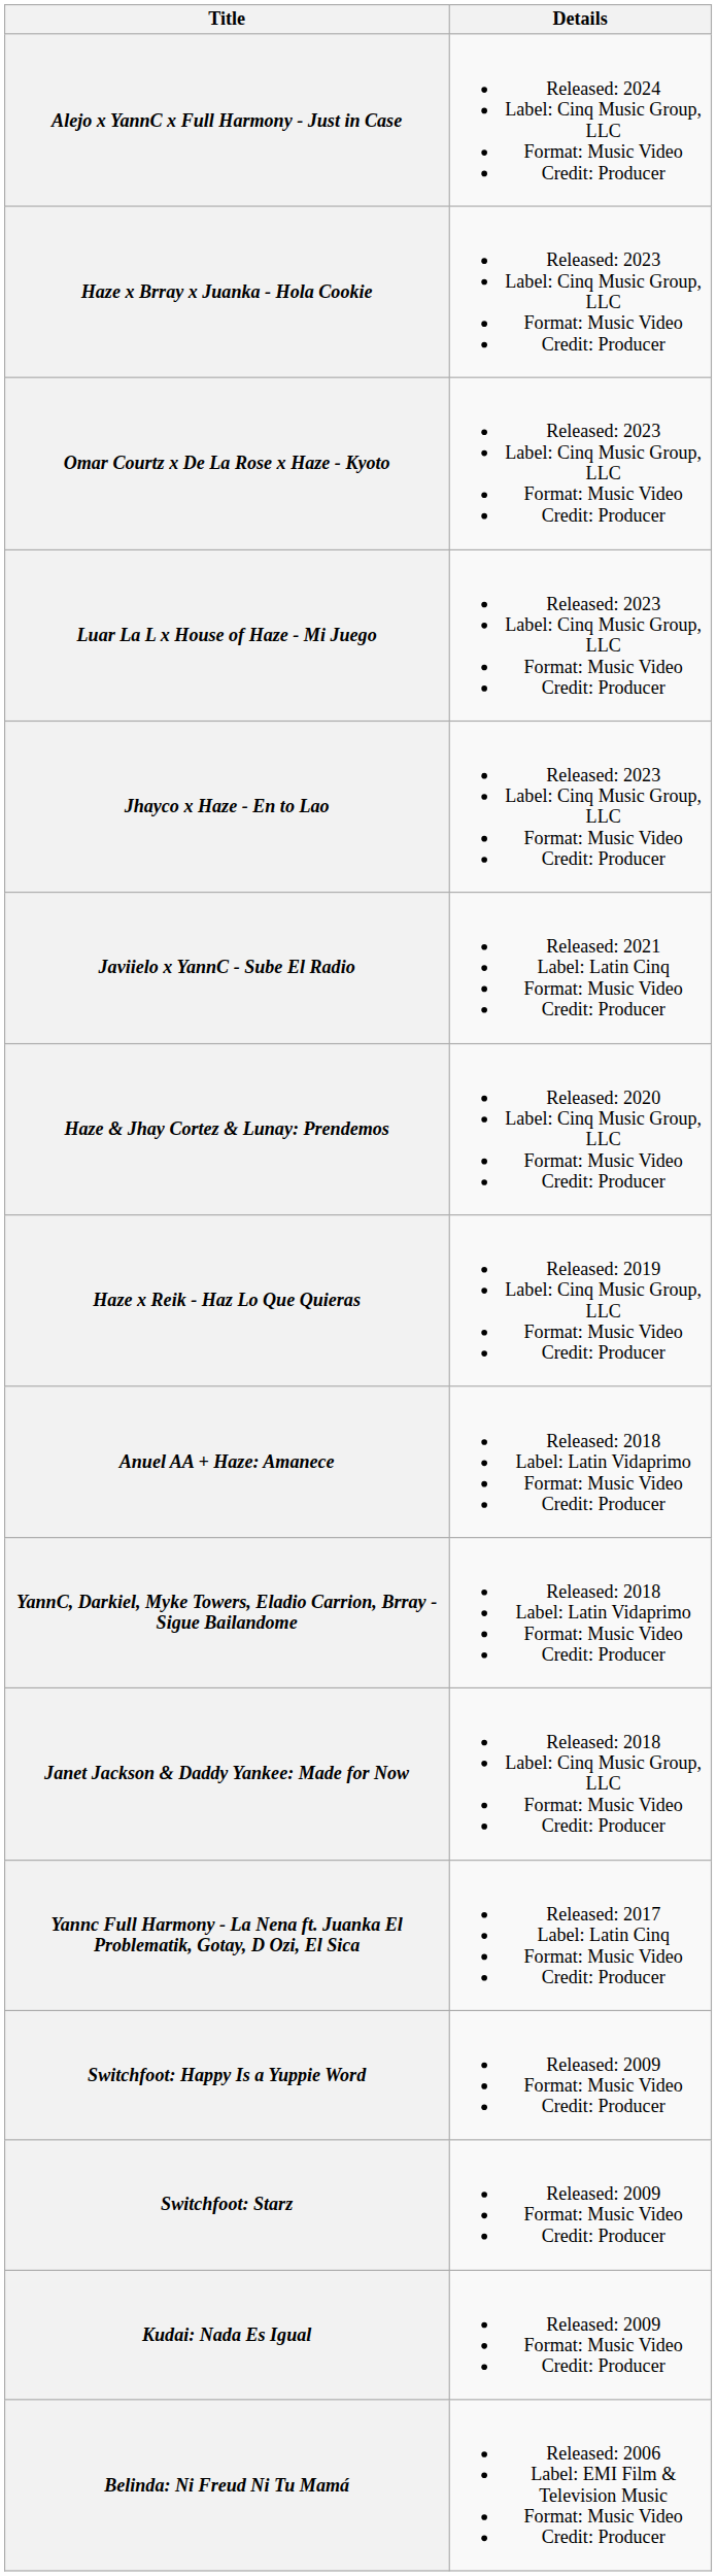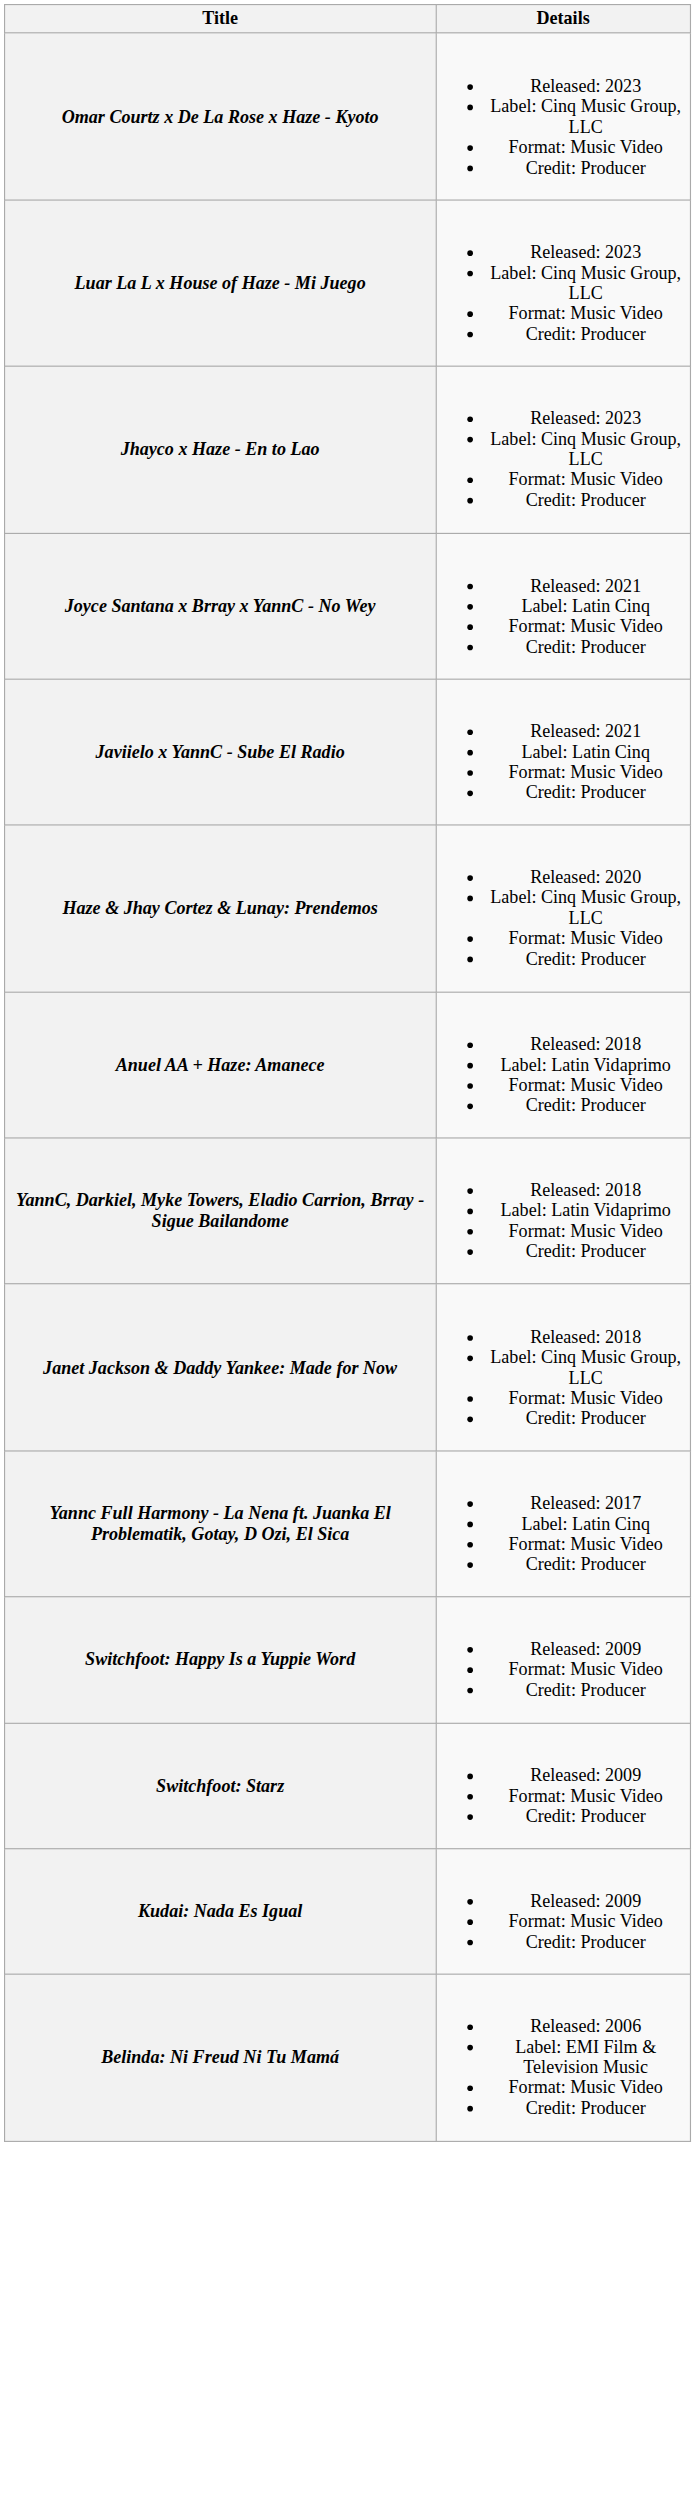- row: Alejo x YannC x Full Harmony - Just in Case | Released: 2024 Label: Cinq Music Group, LLC Format: Music Video Credit: Producer
- row: Haze x Brray x Juanka - Hola Cookie | Released: 2023 Label: Cinq Music Group, LLC Format: Music Video Credit: Producer
+ row: Joyce Santana x Brray x YannC - No Wey | Released: 2021 Label: Latin Cinq Format: Music Video Credit: Producer
- row: Haze x Reik - Haz Lo Que Quieras | Released: 2019 Label: Cinq Music Group, LLC Format: Music Video Credit: Producer
